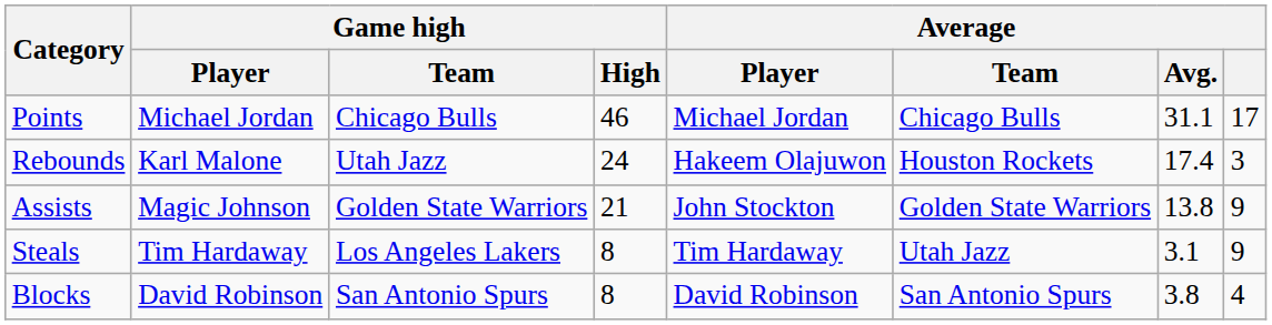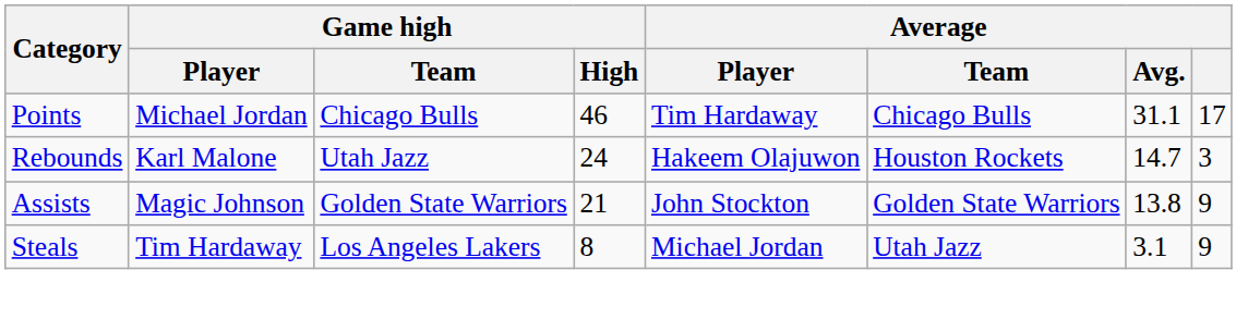Points | Average / Player: Michael Jordan -> Tim Hardaway
Rebounds | Average / Avg.: 17.4 -> 14.7
Steals | Average / Player: Tim Hardaway -> Michael Jordan
- row: Blocks | David Robinson | San Antonio Spurs | 8 | David Robinson | San Antonio Spurs | 3.8 | 4
